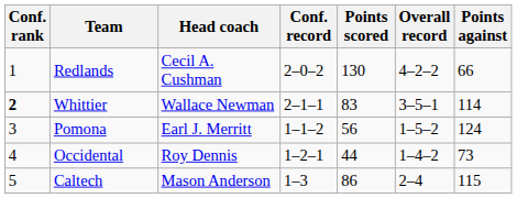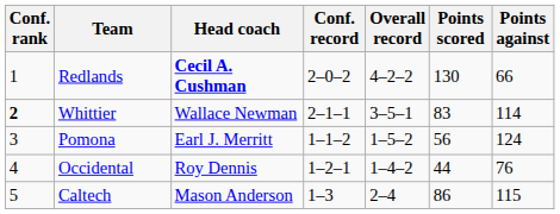columns swapped: Overall record <-> Points scored
Redlands | Head coach: normal -> bold
Occidental | Points against: 73 -> 76
